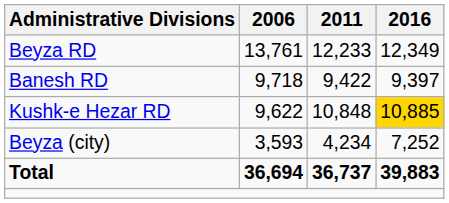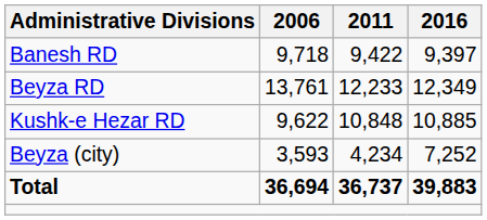rows swapped: Banesh RD <-> Beyza RD
Kushk-e Hezar RD | 2016: gold background -> no background
